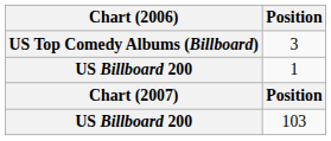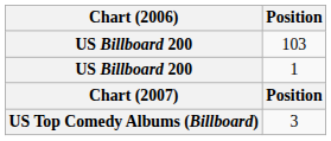rows swapped: 103 <-> 3
